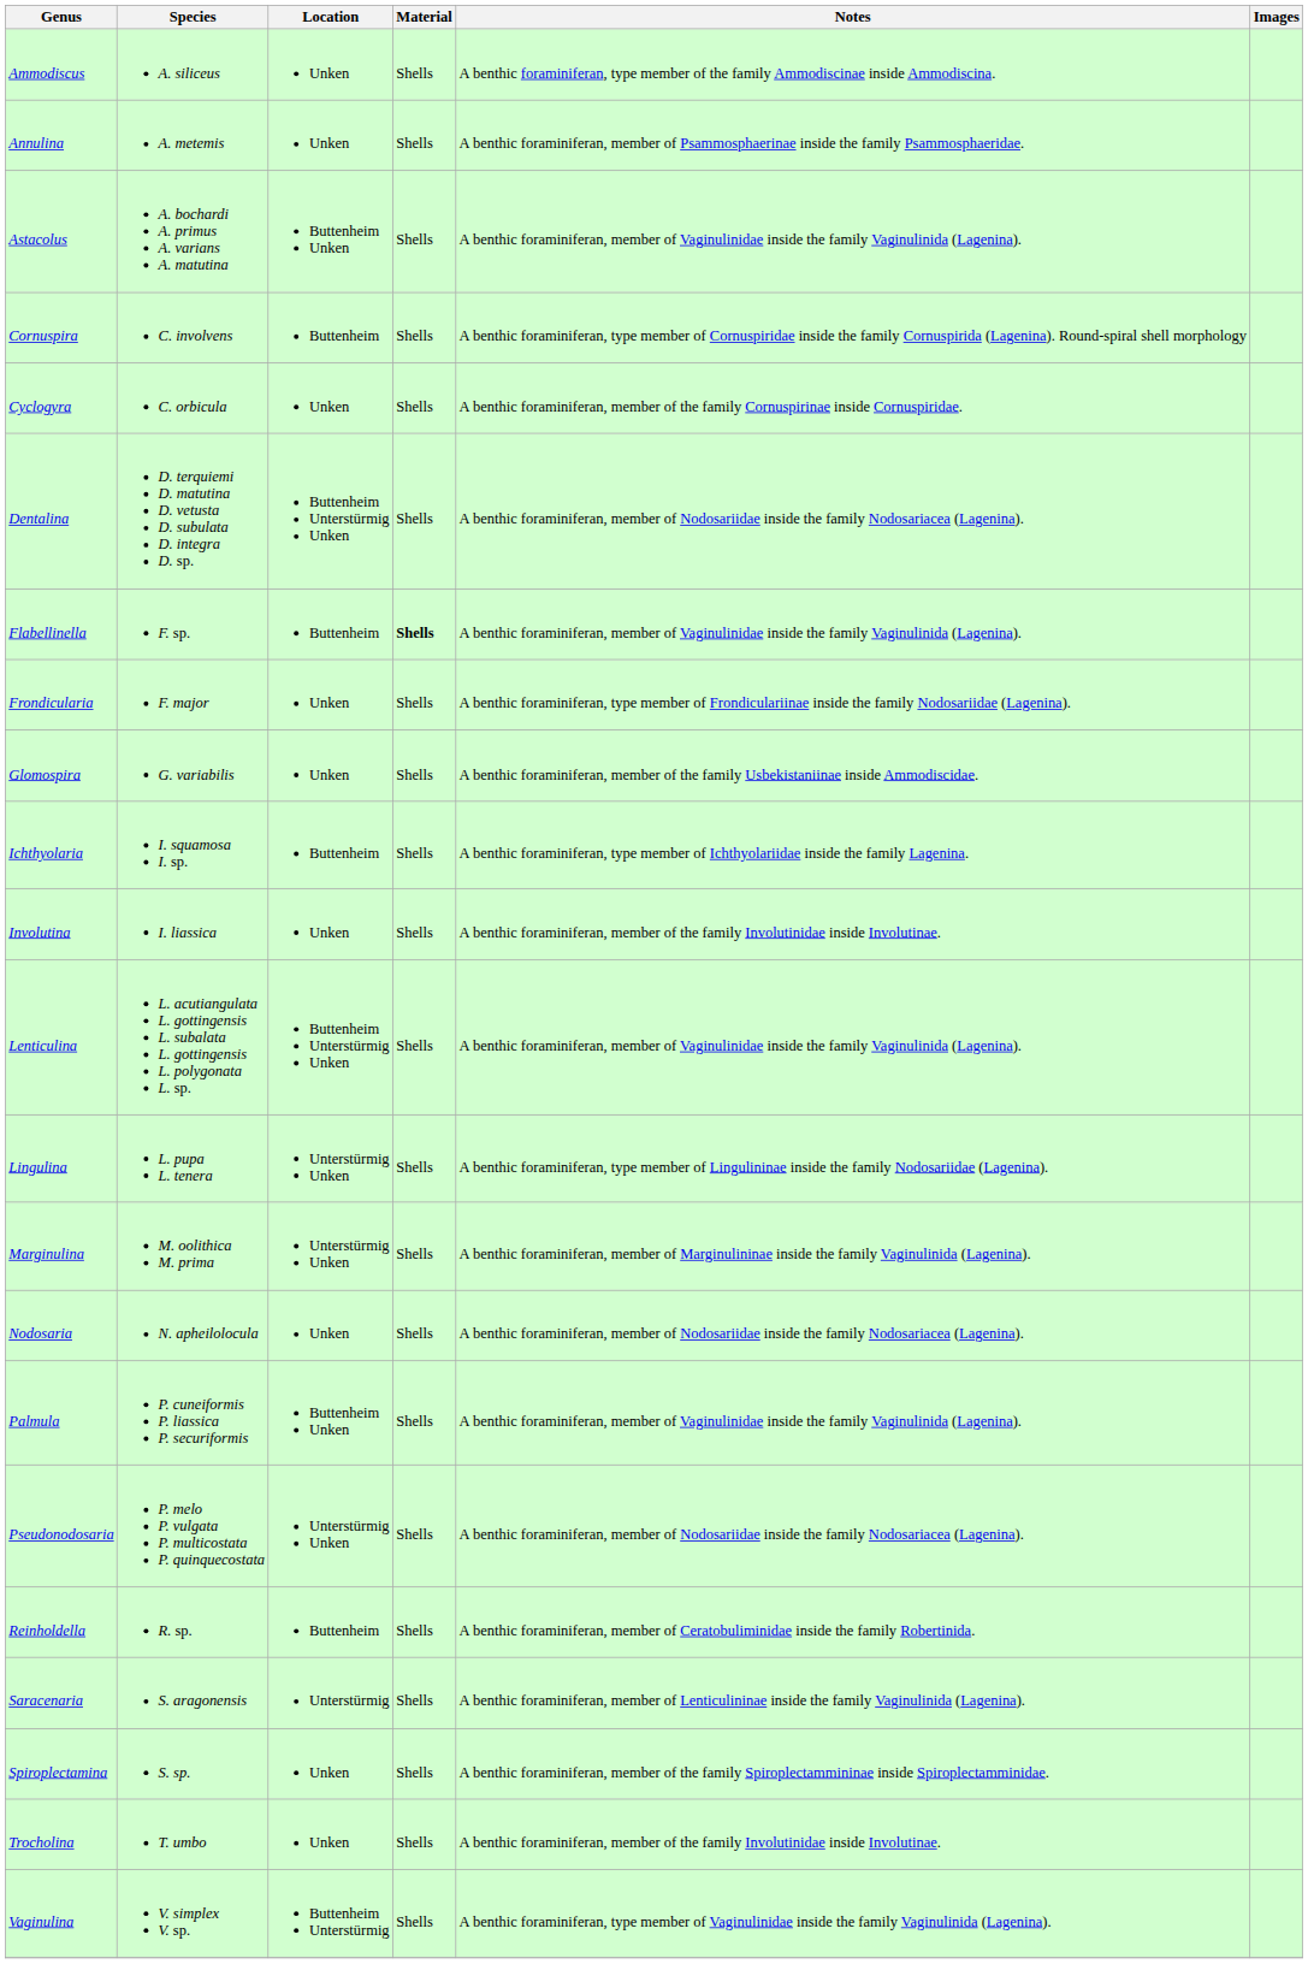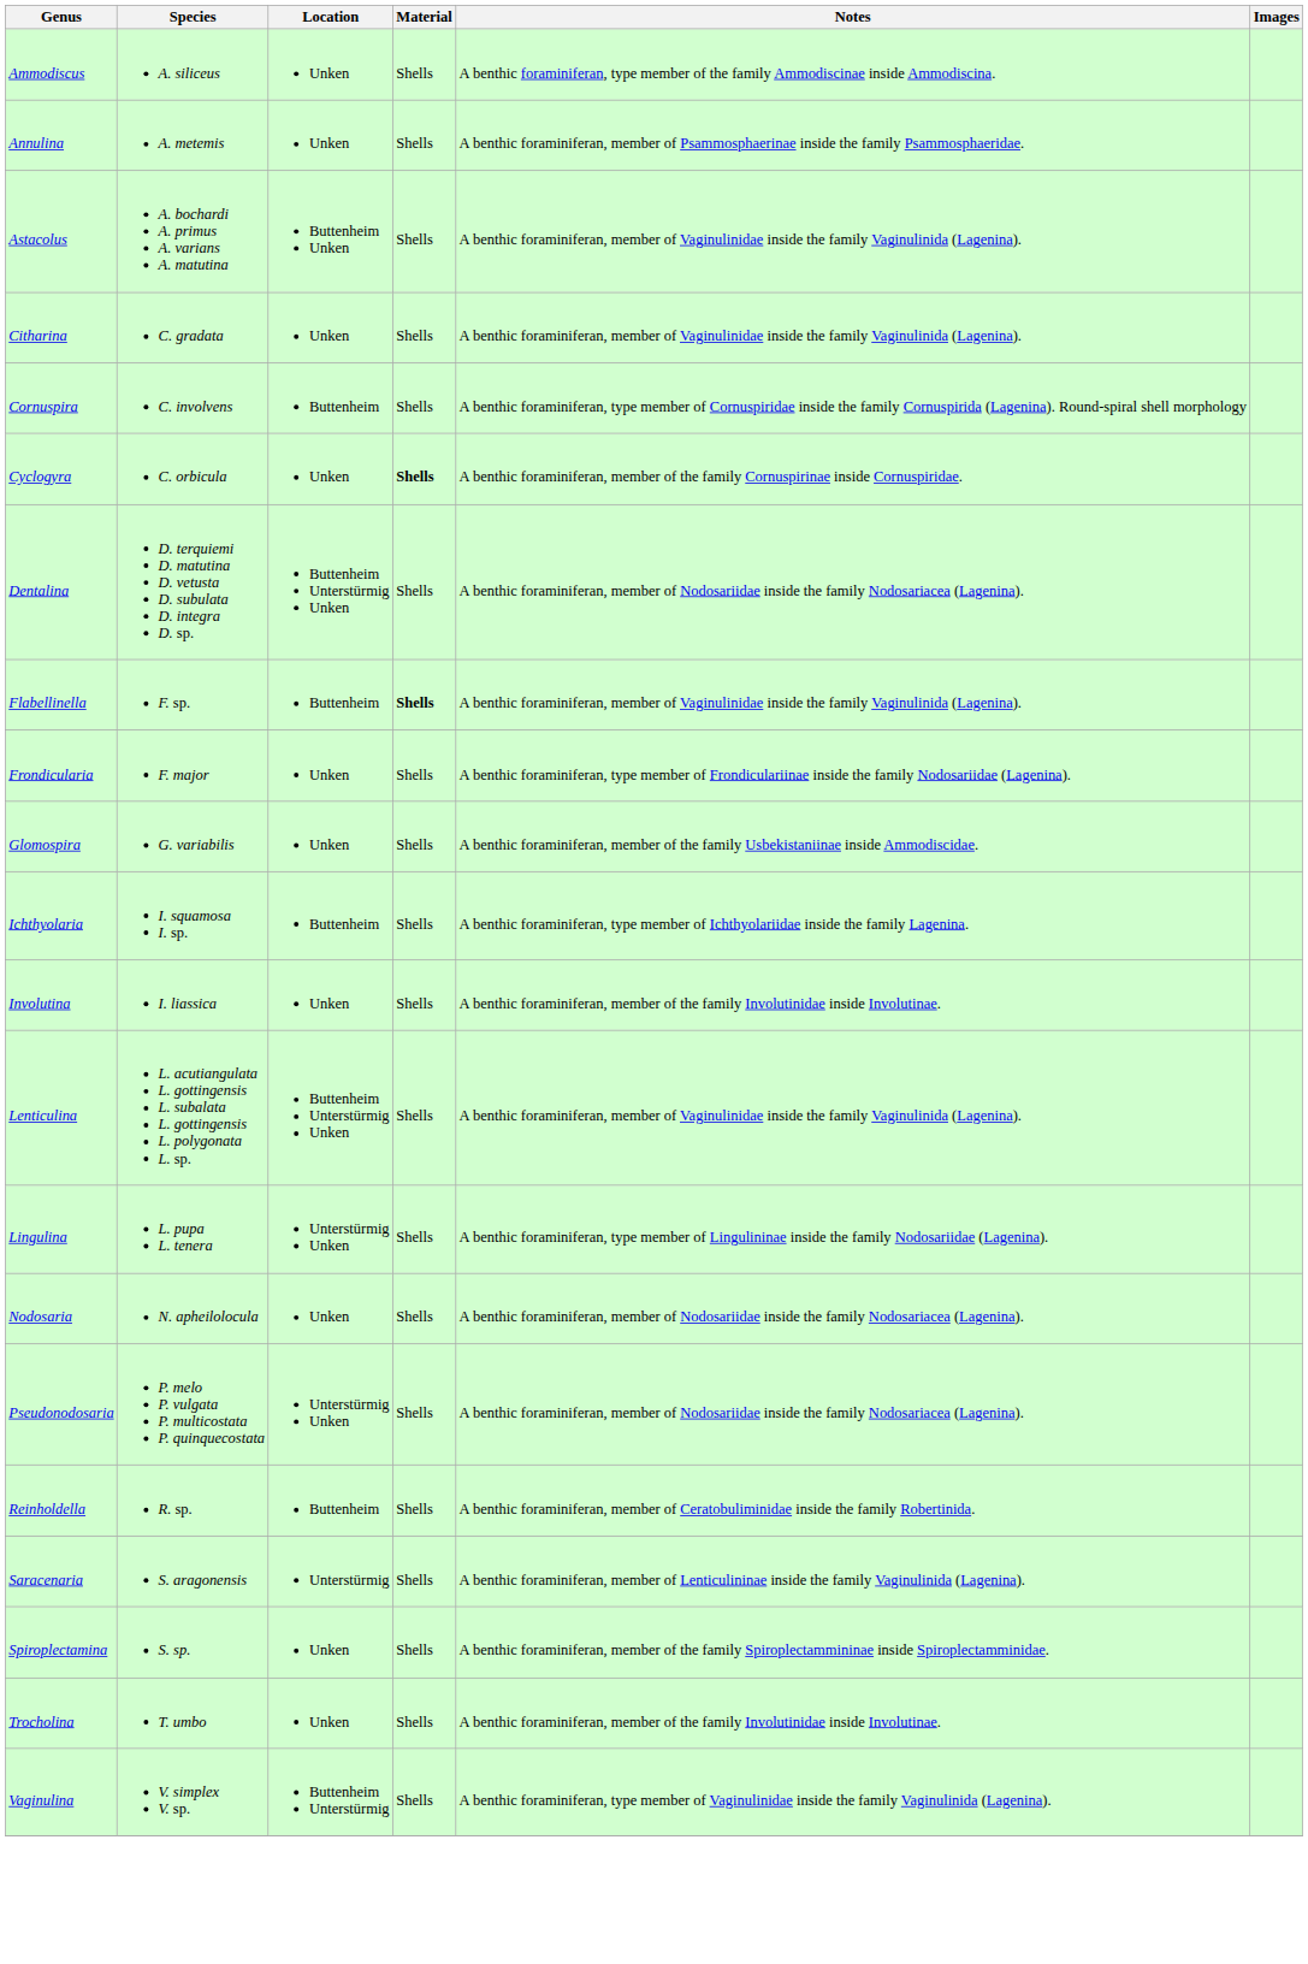+ row: Citharina | C. gradata | Unken | Shells | A benthic foraminiferan, member of Vaginulinidae inside the family Vaginulinida (Lagenina).
Cyclogyra | Material: normal -> bold
- row: Marginulina | M. oolithica M. prima | Unterstürmig Unken | Shells | A benthic foraminiferan, member of Marginulininae inside the family Vaginulinida (Lagenina).
- row: Palmula | P. cuneiformis P. liassica P. securiformis | Buttenheim Unken | Shells | A benthic foraminiferan, member of Vaginulinidae inside the family Vaginulinida (Lagenina).
